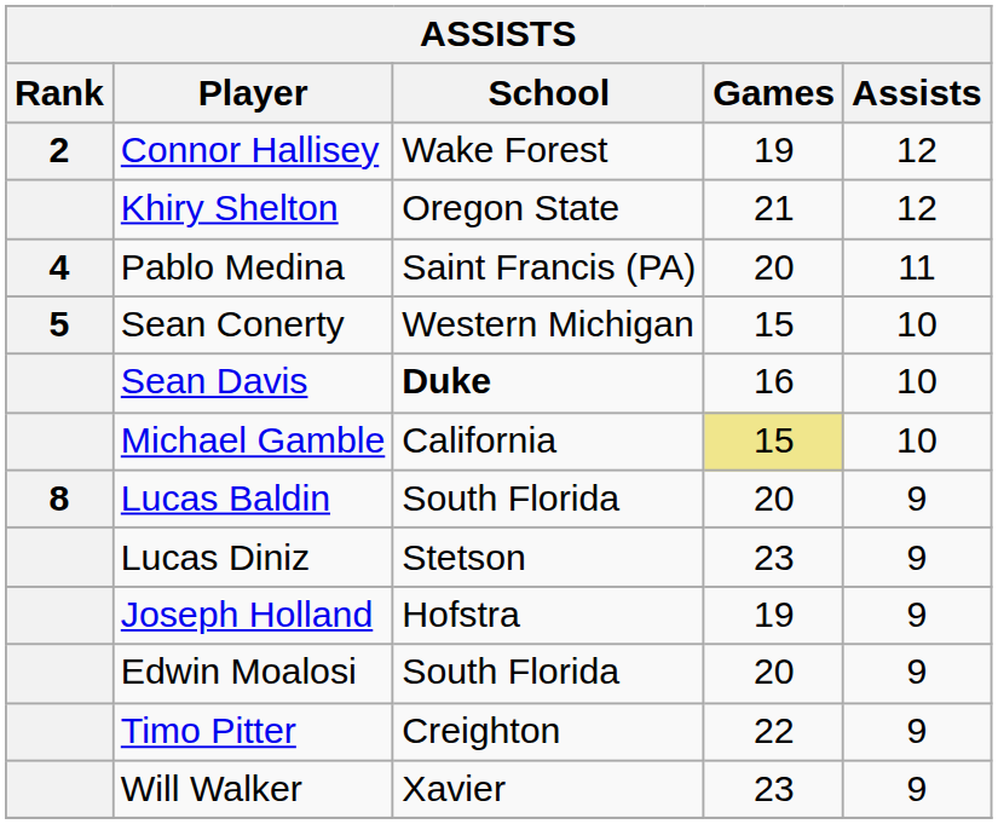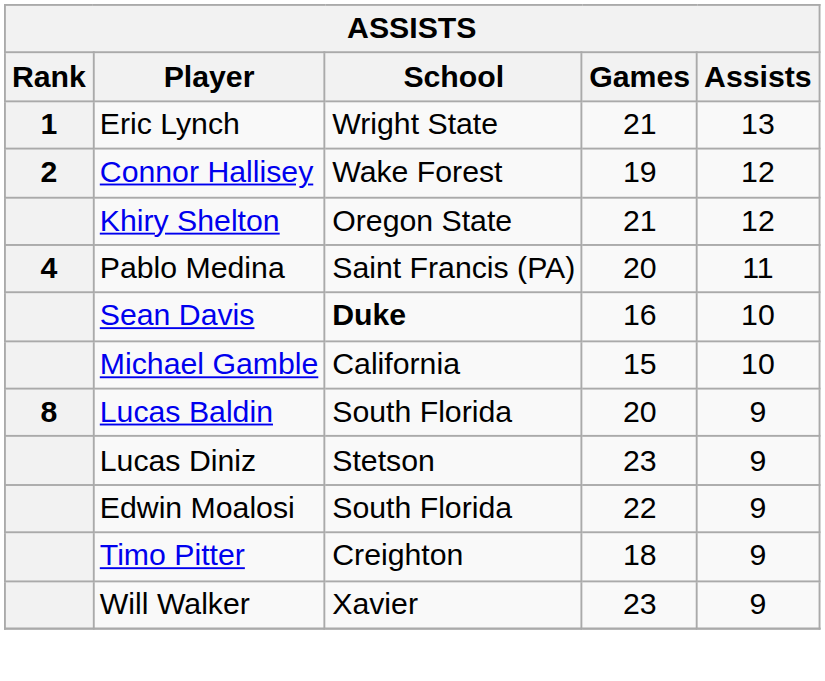+ row: 1 | Eric Lynch | Wright State | 21 | 13
- row: 5 | Sean Conerty | Western Michigan | 15 | 10
Michael Gamble | Games: khaki background -> no background
- row: Joseph Holland | Hofstra | 19 | 9
Edwin Moalosi | Games: 20 -> 22
Timo Pitter | Games: 22 -> 18
